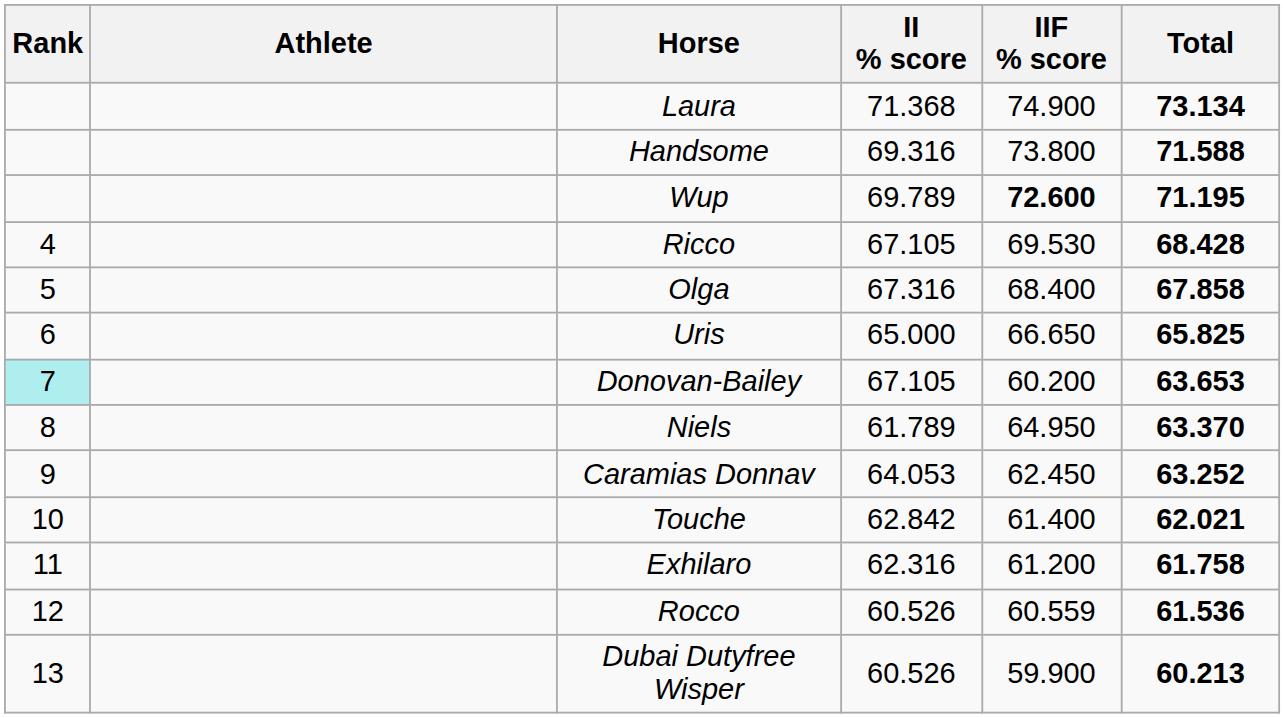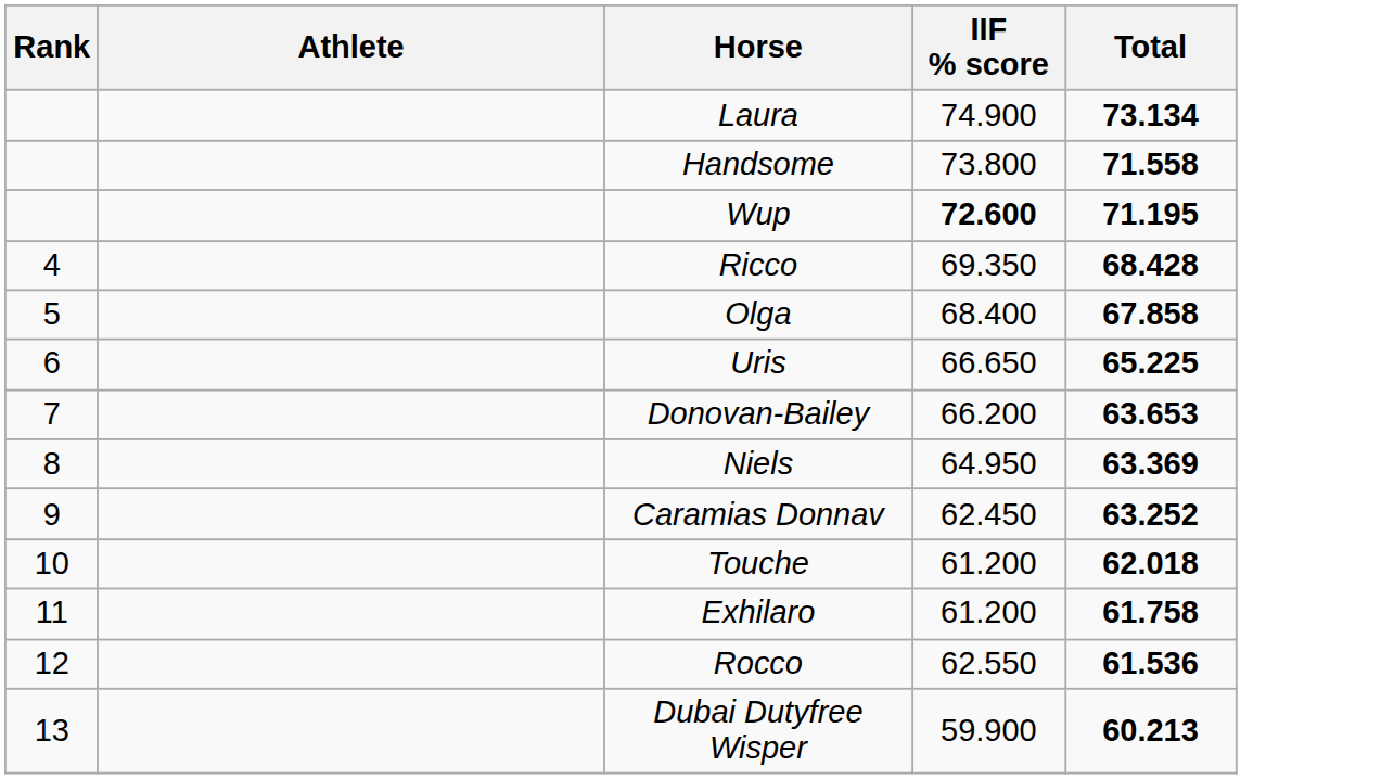- column: II % score | 71.368 | 69.316 | 69.789 | 67.105 | 67.316 | 65.000 | 67.105 | 61.789 | 64.053 | 62.842 | 62.316 | 60.526 | 60.526
Handsome | Total: 71.588 -> 71.558
Ricco | IIF % score: 69.530 -> 69.350
Uris | Total: 65.825 -> 65.225
Donovan-Bailey | Rank: paleturquoise background -> no background
Donovan-Bailey | IIF % score: 60.200 -> 66.200
Niels | Total: 63.370 -> 63.369
Touche | IIF % score: 61.400 -> 61.200
Touche | Total: 62.021 -> 62.018
Rocco | IIF % score: 60.559 -> 62.550
